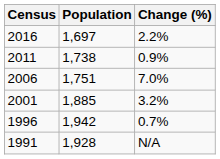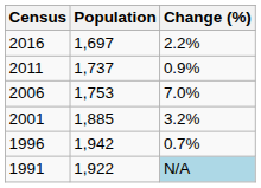2011 | Population: 1,738 -> 1,737
2006 | Population: 1,751 -> 1,753
1991 | Population: 1,928 -> 1,922
1991 | Change (%): no background -> lightblue background
